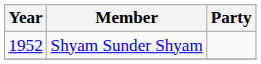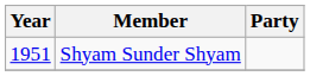Shyam Sunder Shyam | Year: 1952 -> 1951
